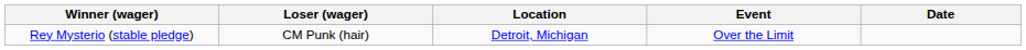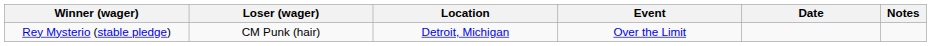+ column: Notes
